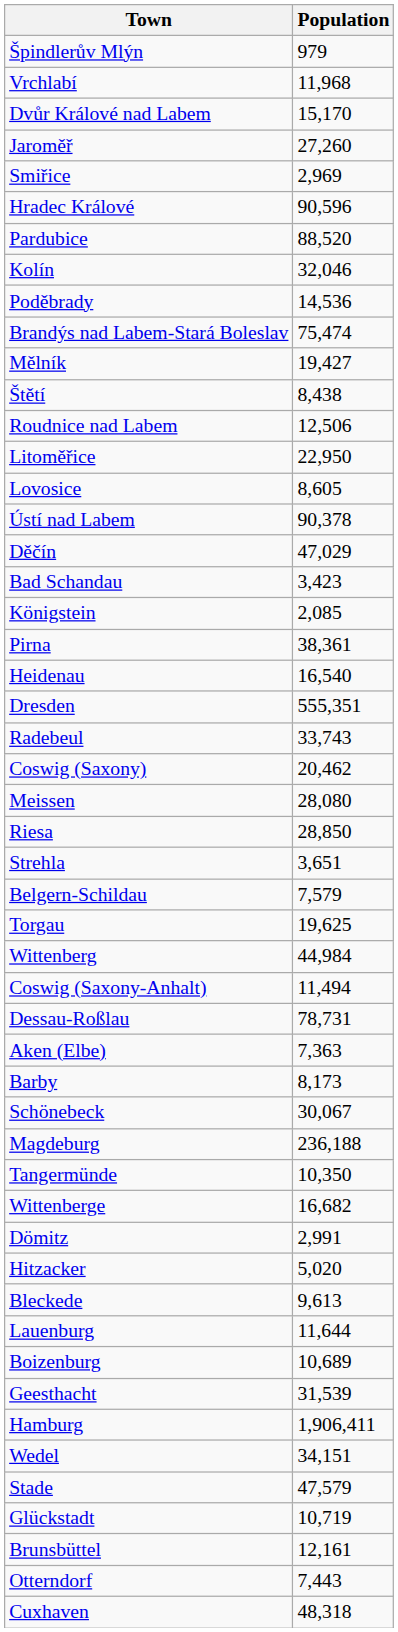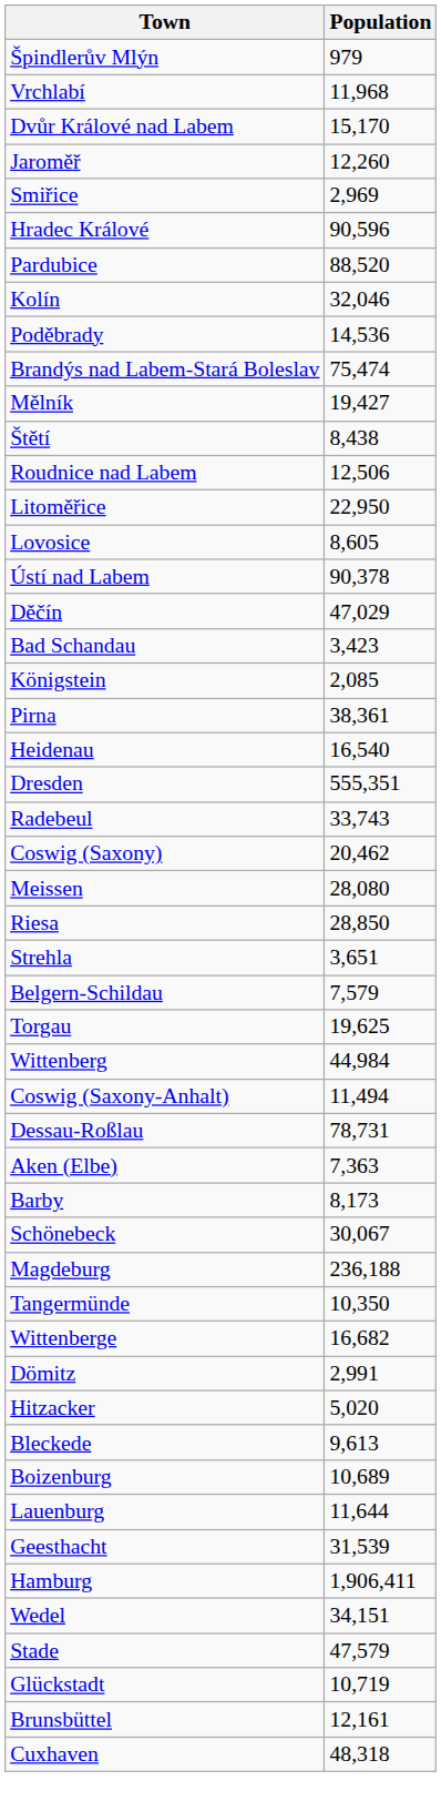Jaroměř | Population: 27,260 -> 12,260
rows swapped: Boizenburg <-> Lauenburg
- row: Otterndorf | 7,443
